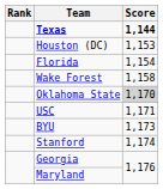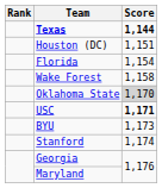Houston (DC) | Score: 1,153 -> 1,151
USC | Score: normal -> bold
